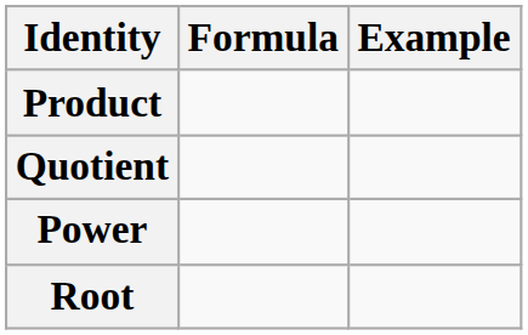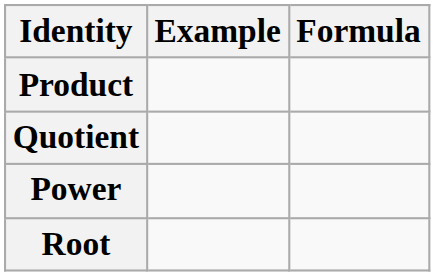columns swapped: Formula <-> Example
